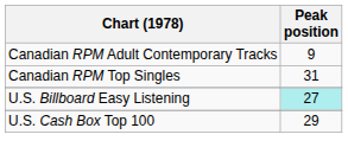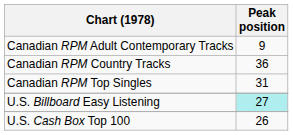+ row: Canadian RPM Country Tracks | 36
U.S. Cash Box Top 100 | Peak position: 29 -> 26
